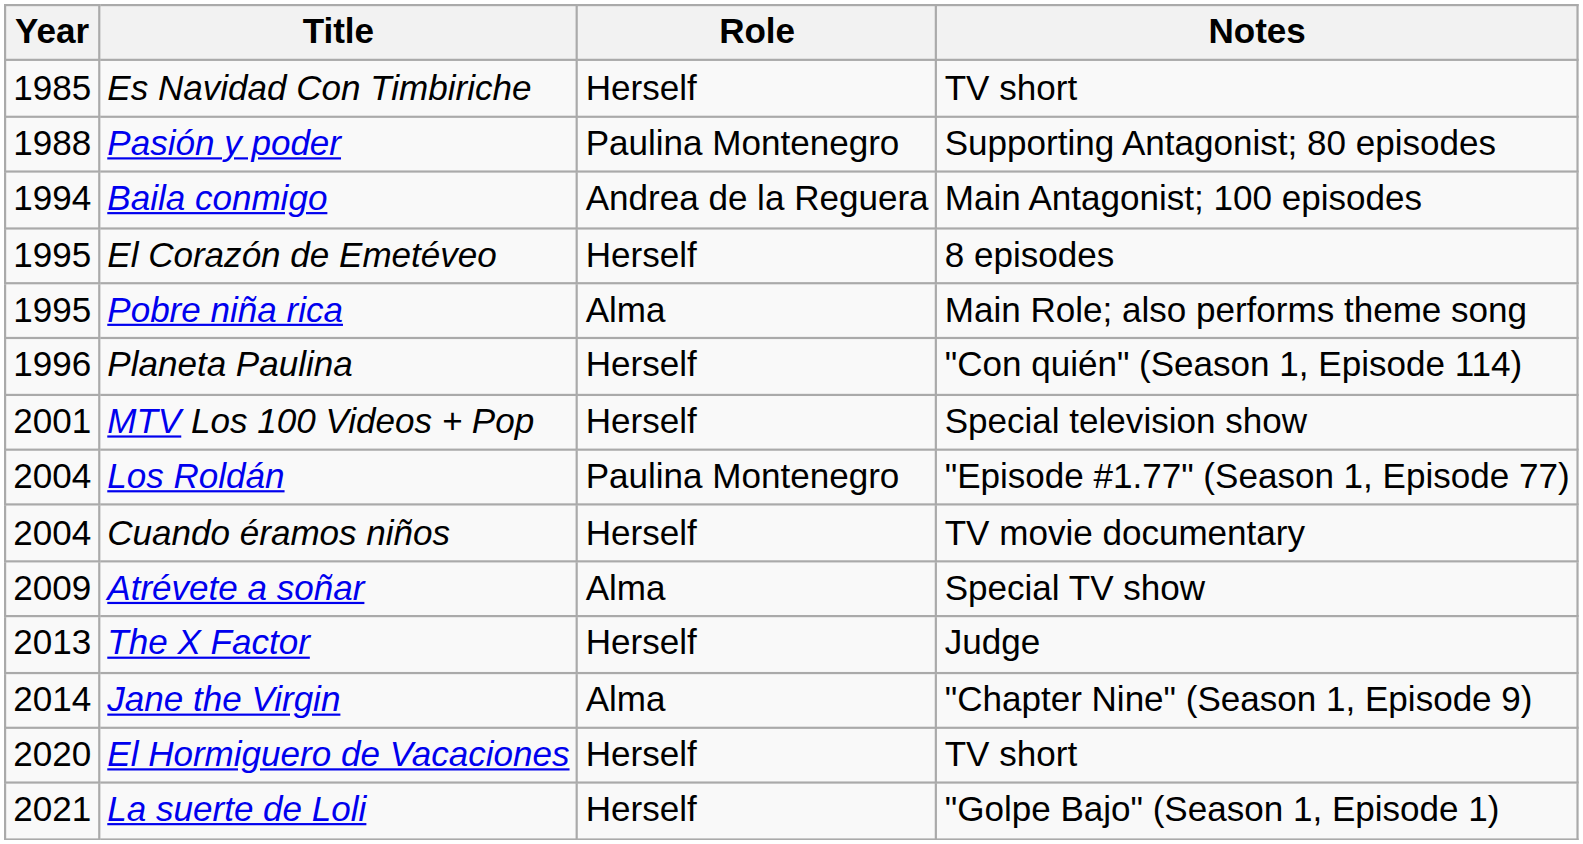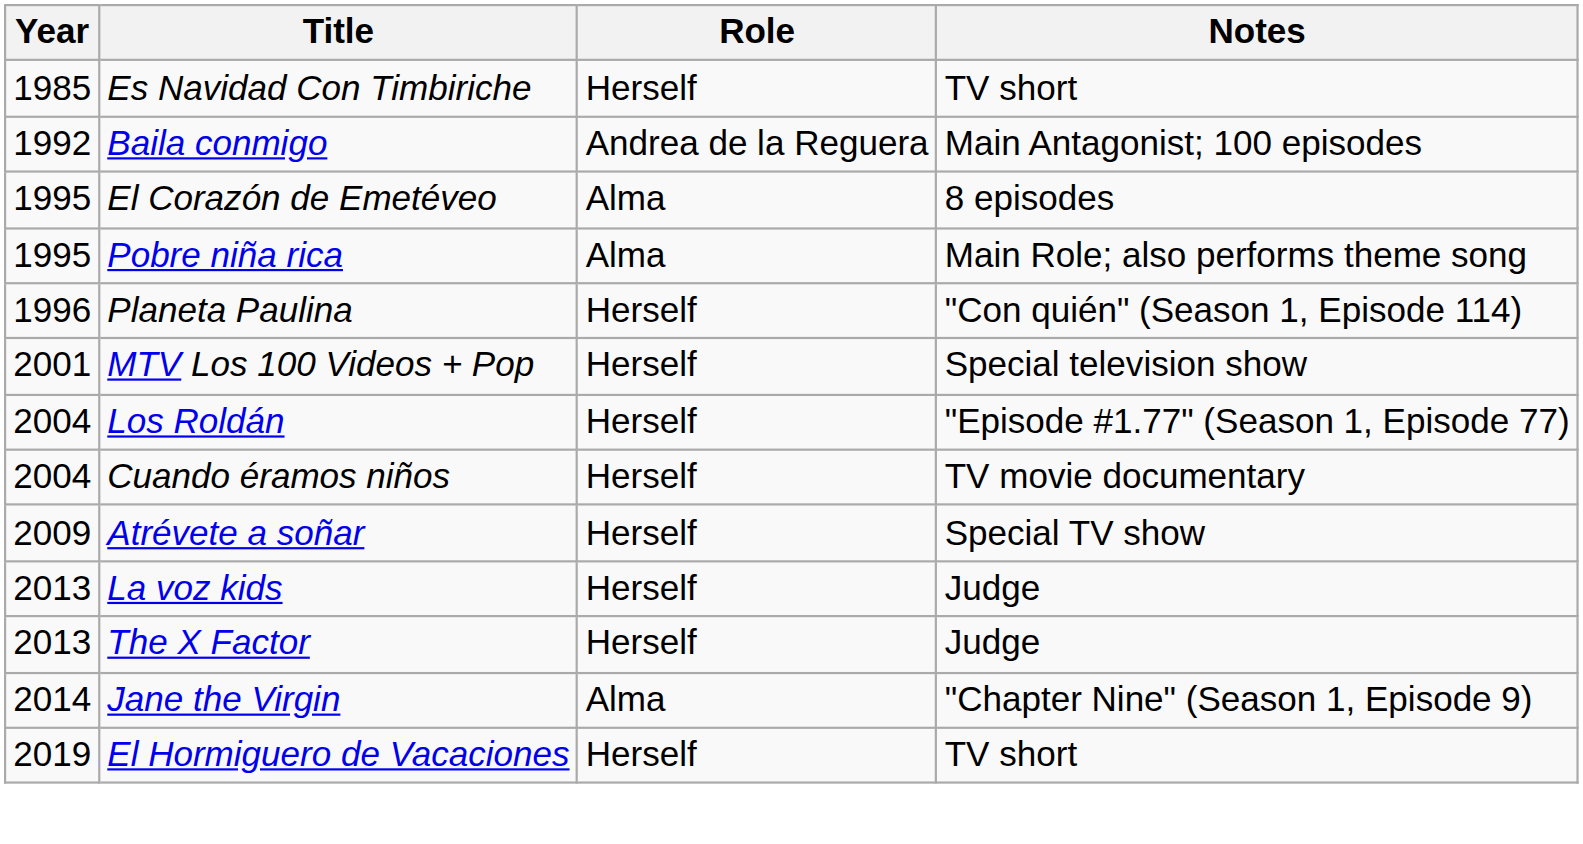- row: 1988 | Pasión y poder | Paulina Montenegro | Supporting Antagonist; 80 episodes
Baila conmigo | Year: 1994 -> 1992
El Corazón de Emetéveo | Role: Herself -> Alma
Los Roldán | Role: Paulina Montenegro -> Herself
Atrévete a soñar | Role: Alma -> Herself
+ row: 2013 | La voz kids | Herself | Judge
El Hormiguero de Vacaciones | Year: 2020 -> 2019
- row: 2021 | La suerte de Loli | Herself | "Golpe Bajo" (Season 1, Episode 1)
